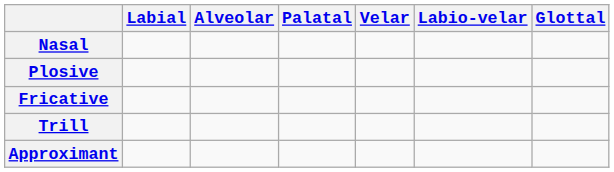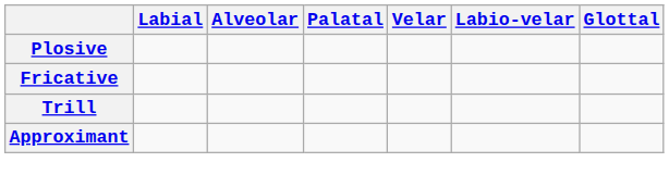- row: Nasal
